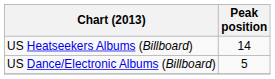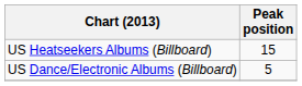US Heatseekers Albums (Billboard) | Peak position: 14 -> 15
